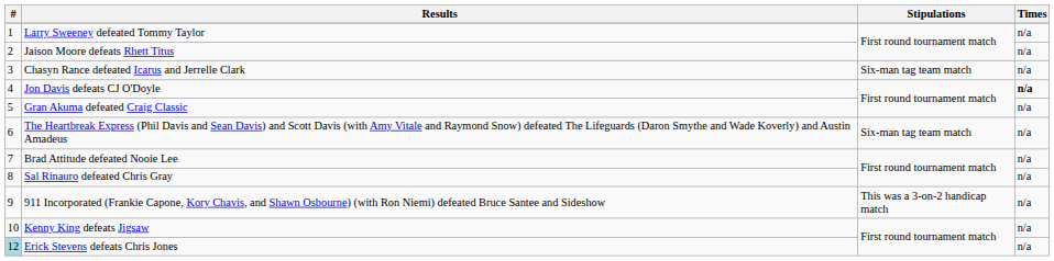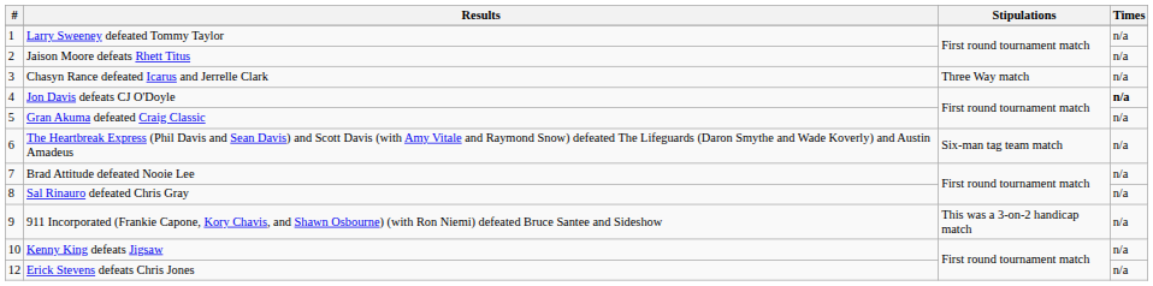Chasyn Rance defeated Icarus and Jerrelle Clark | Stipulations: Six-man tag team match -> Three Way match
Erick Stevens defeats Chris Jones | #: lightblue background -> no background
